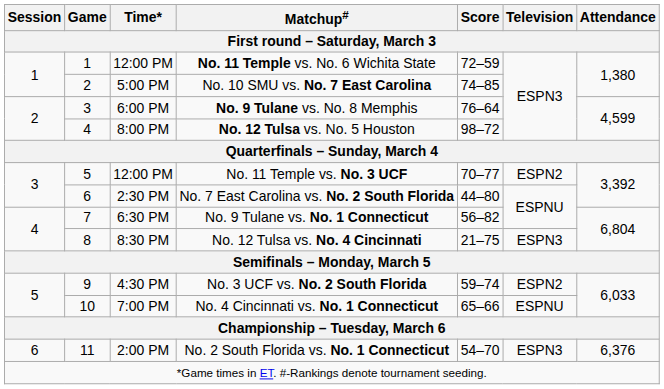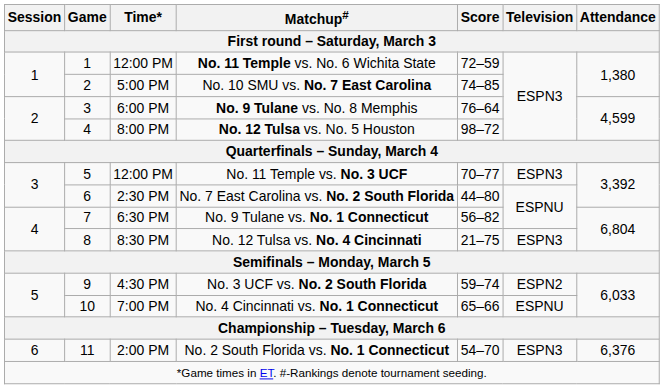No. 11 Temple vs. No. 3 UCF | Television: ESPN2 -> ESPN3
